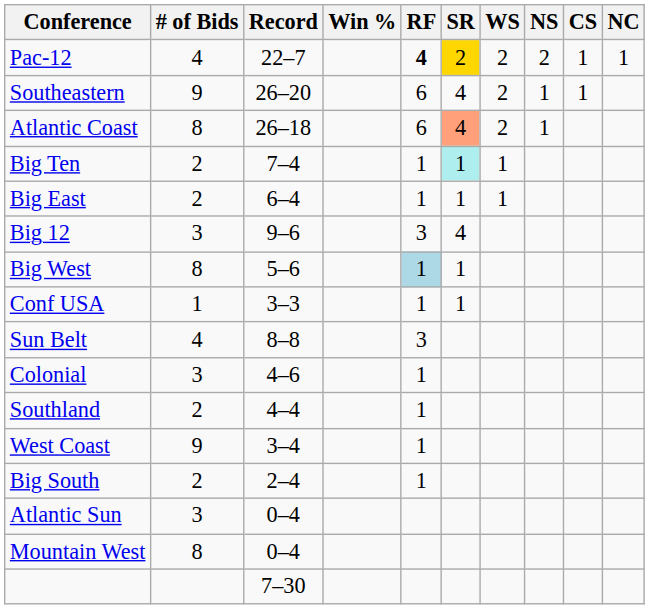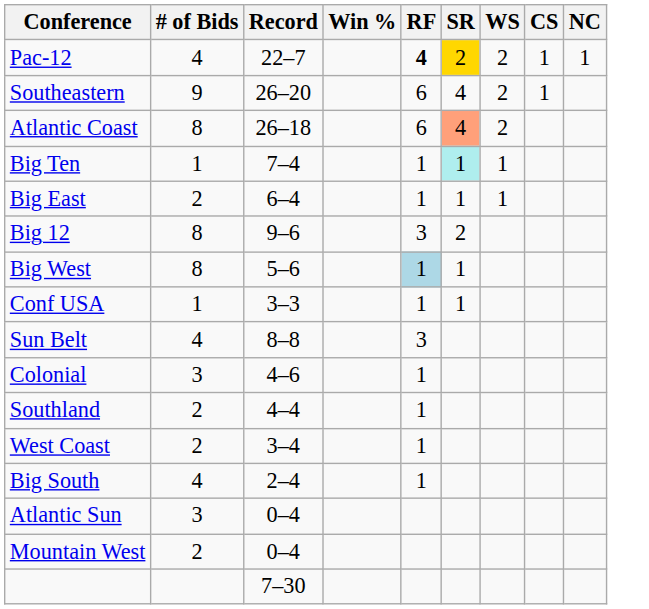- column: NS | 2 | 1 | 1
Big Ten | # of Bids: 2 -> 1
Big 12 | # of Bids: 3 -> 8
Big 12 | SR: 4 -> 2
West Coast | # of Bids: 9 -> 2
Big South | # of Bids: 2 -> 4
Mountain West | # of Bids: 8 -> 2
